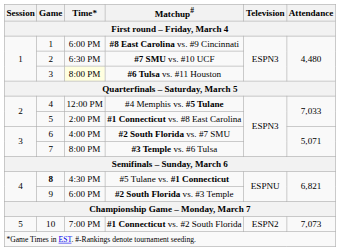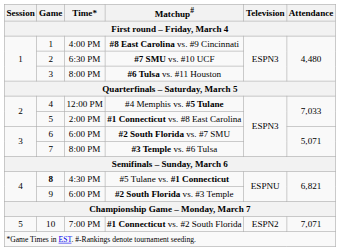#8 East Carolina vs. #9 Cincinnati | Time*: 6:00 PM -> 4:00 PM
#6 Tulsa vs. #11 Houston | Time*: lightyellow background -> no background
#2 South Florida vs. #7 SMU | Time*: 4:00 PM -> 6:00 PM
#1 Connecticut vs. #2 South Florida | Attendance: 7,073 -> 7,071
